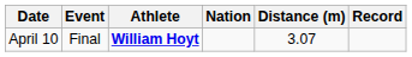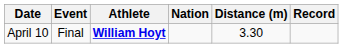April 10 | Distance (m): 3.07 -> 3.30
